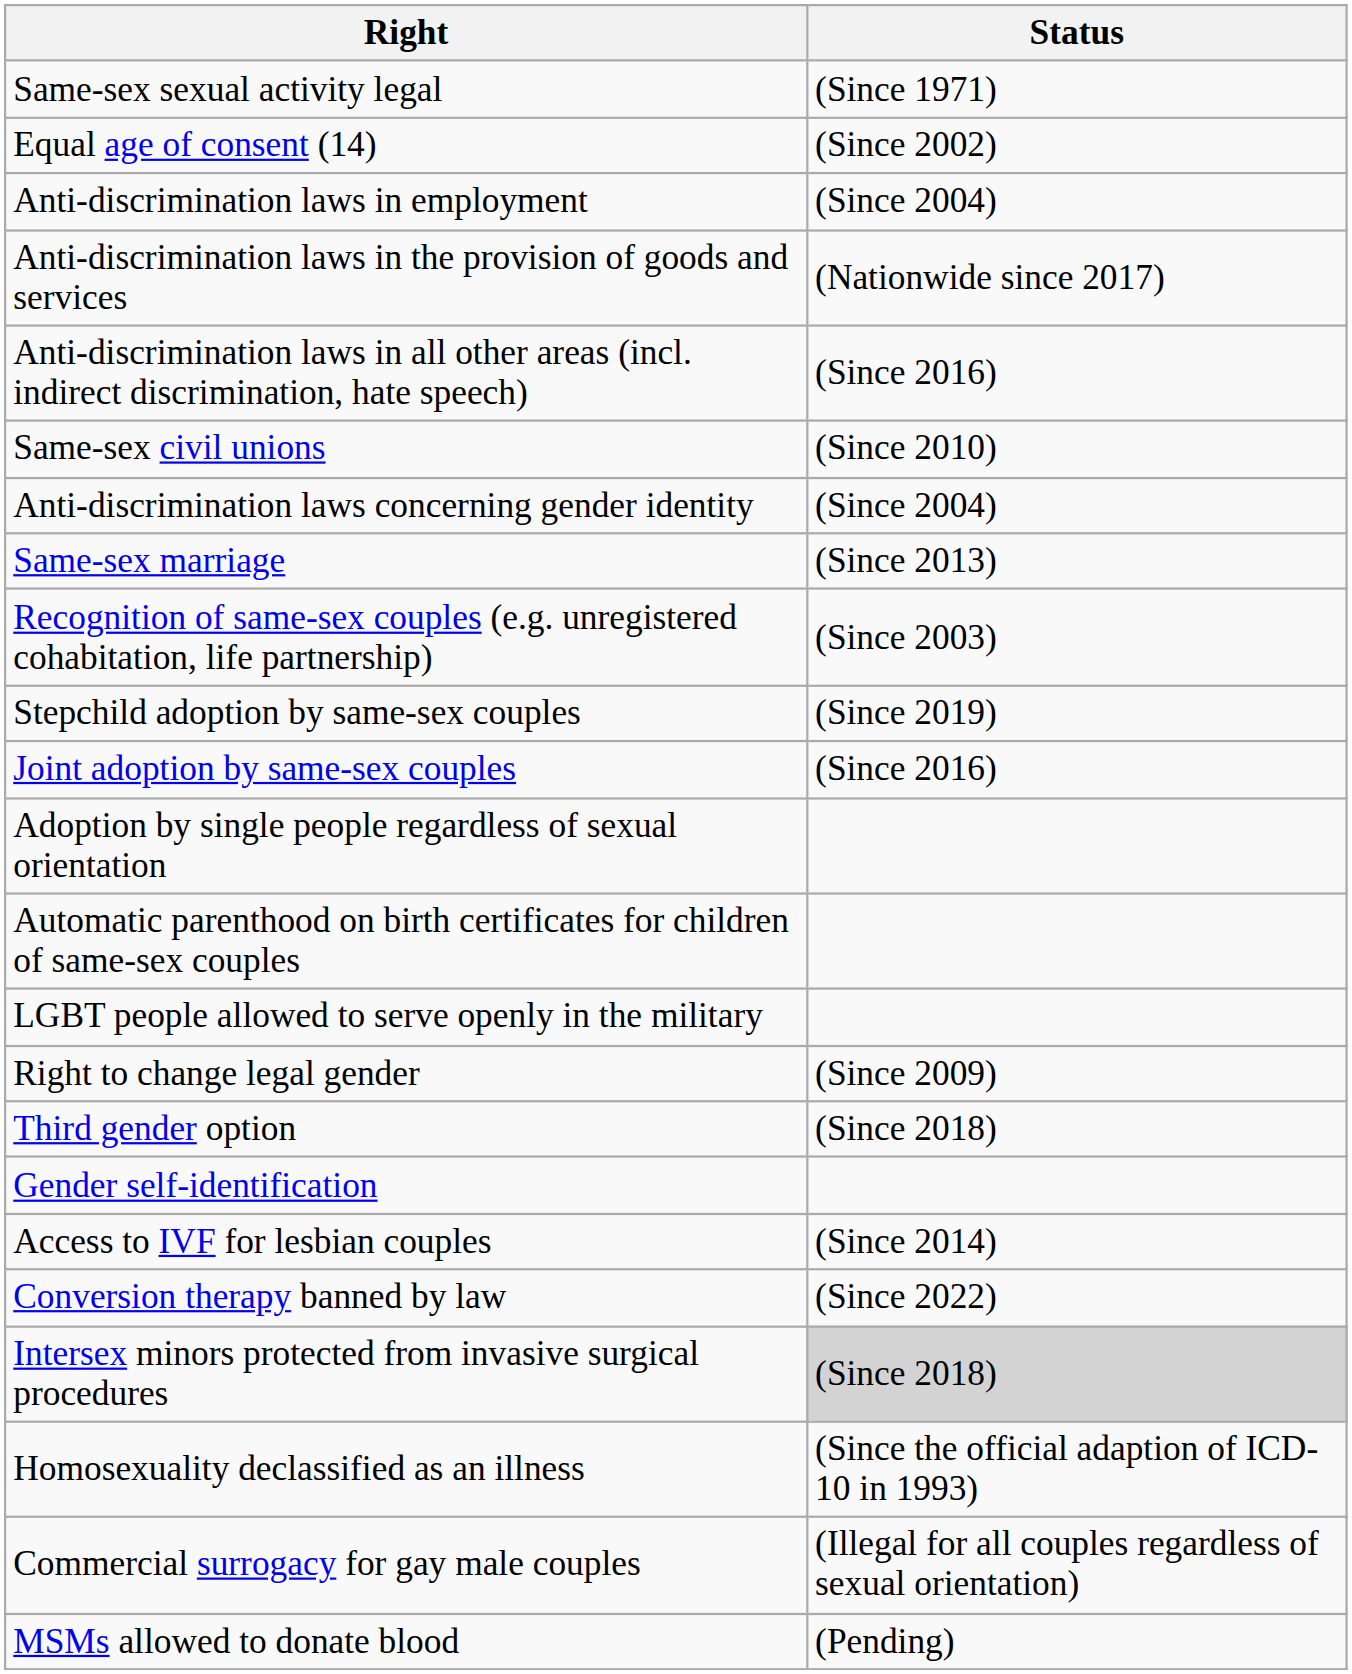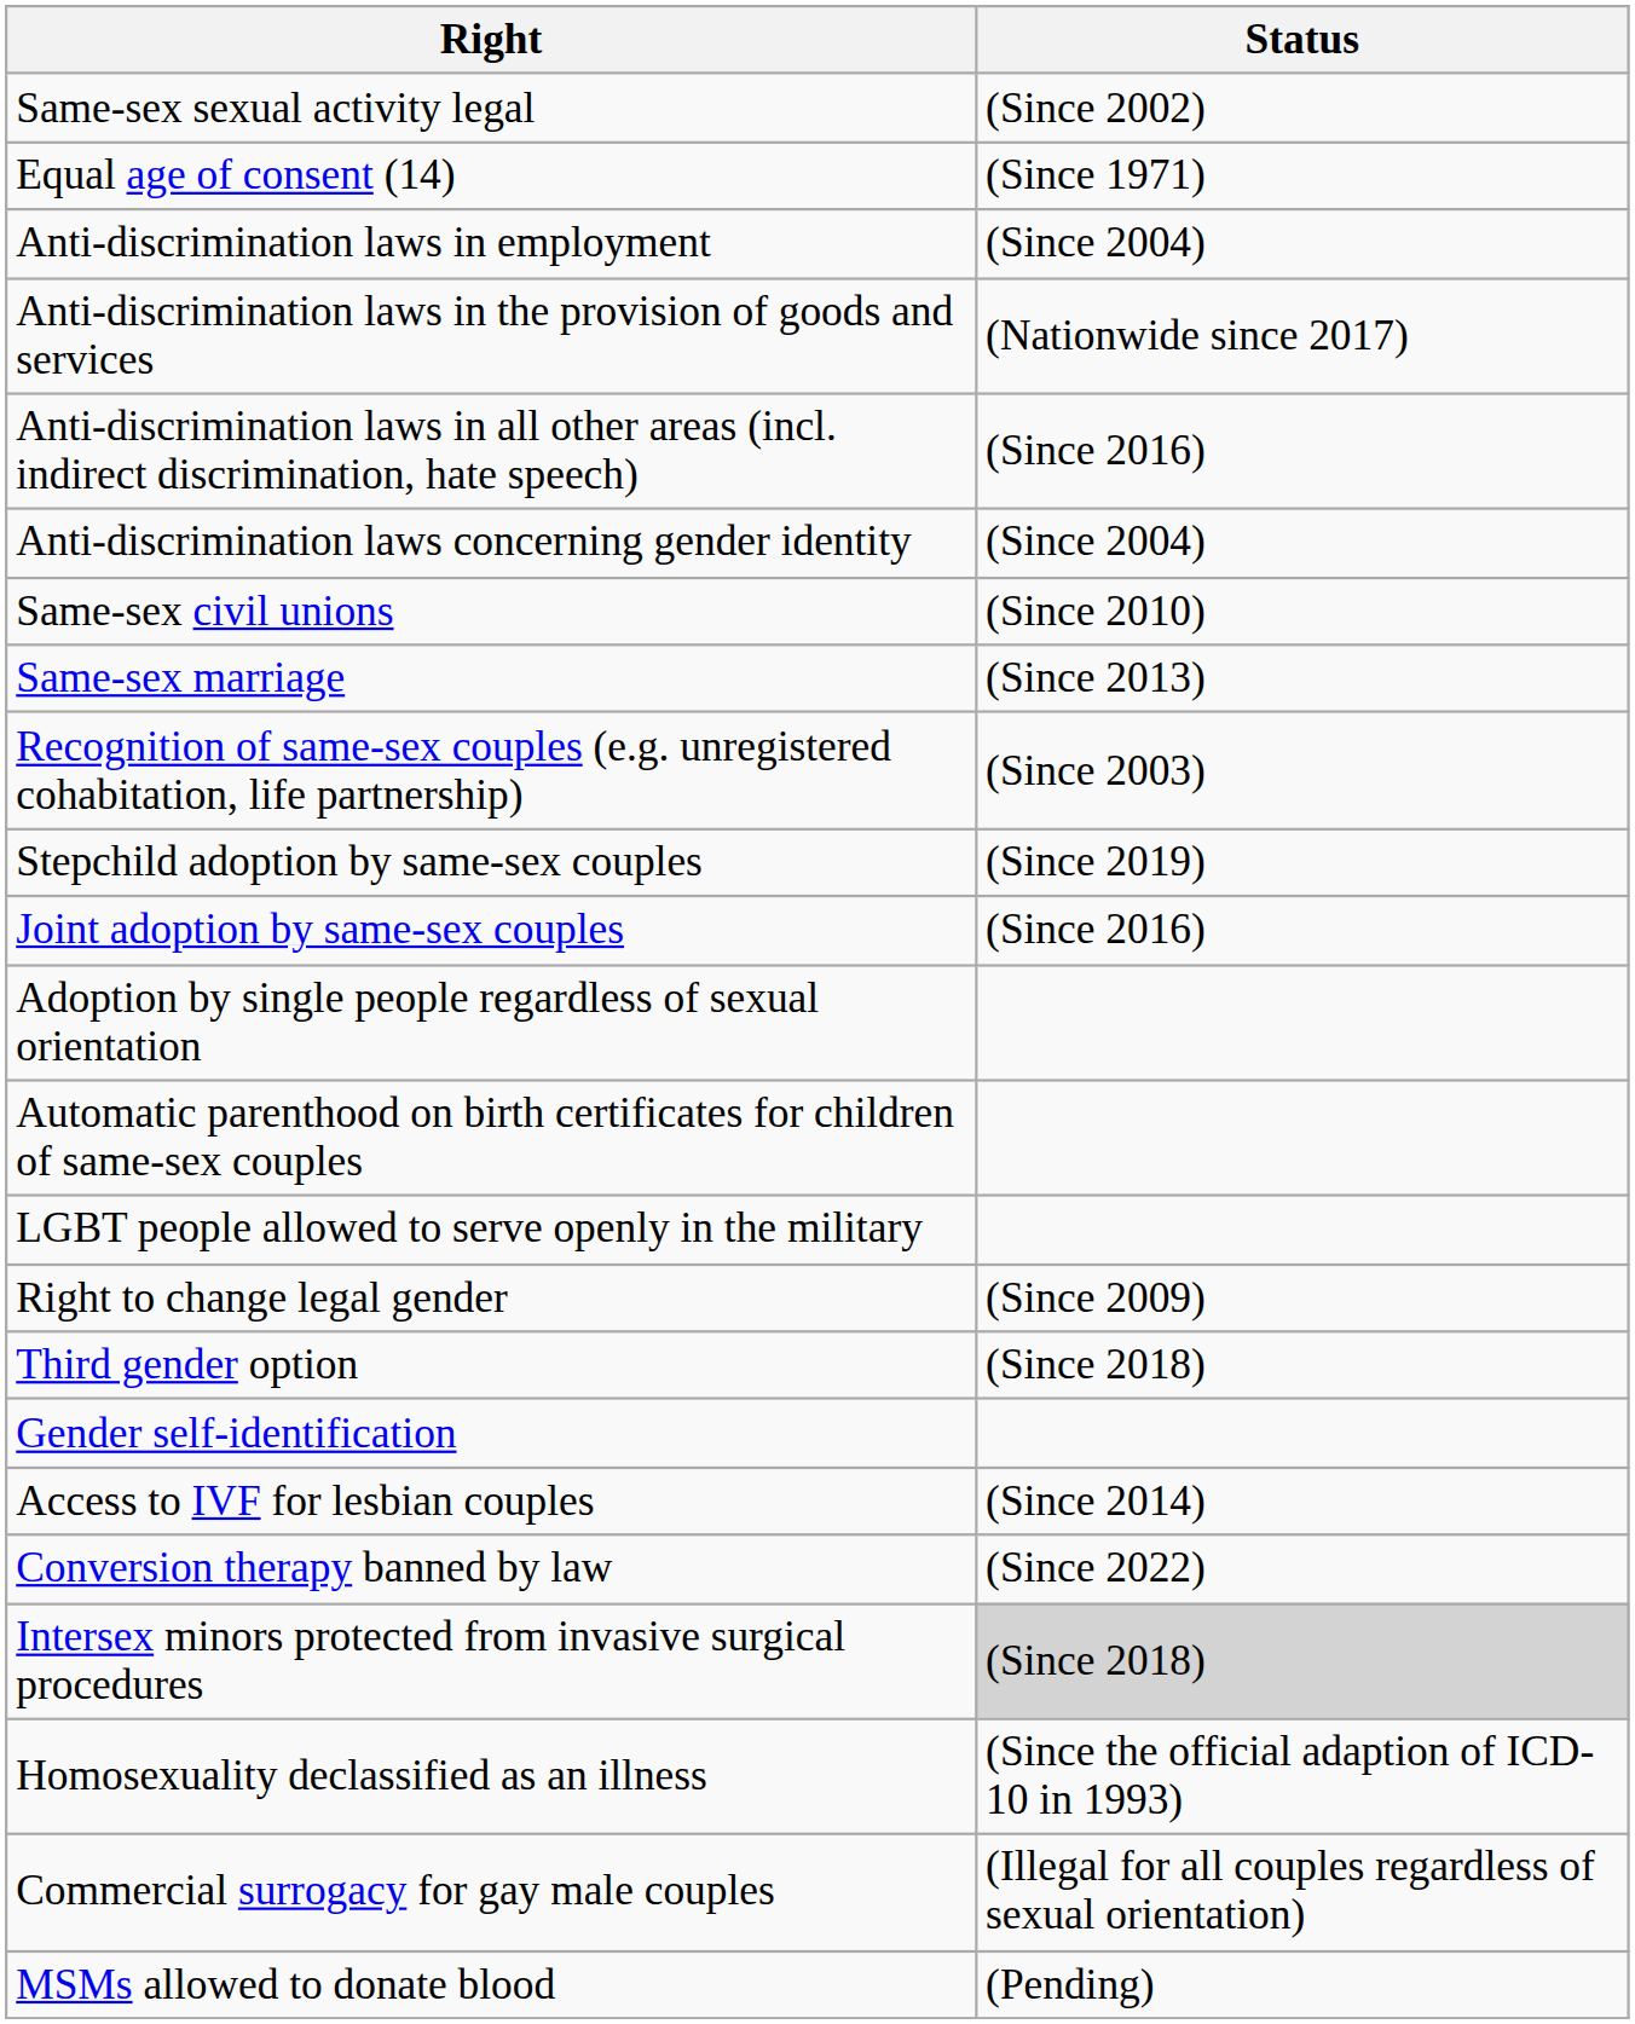Same-sex sexual activity legal | Status: (Since 1971) -> (Since 2002)
Equal age of consent (14) | Status: (Since 2002) -> (Since 1971)
rows swapped: Anti-discrimination laws concerning gender identity <-> Same-sex civil unions
